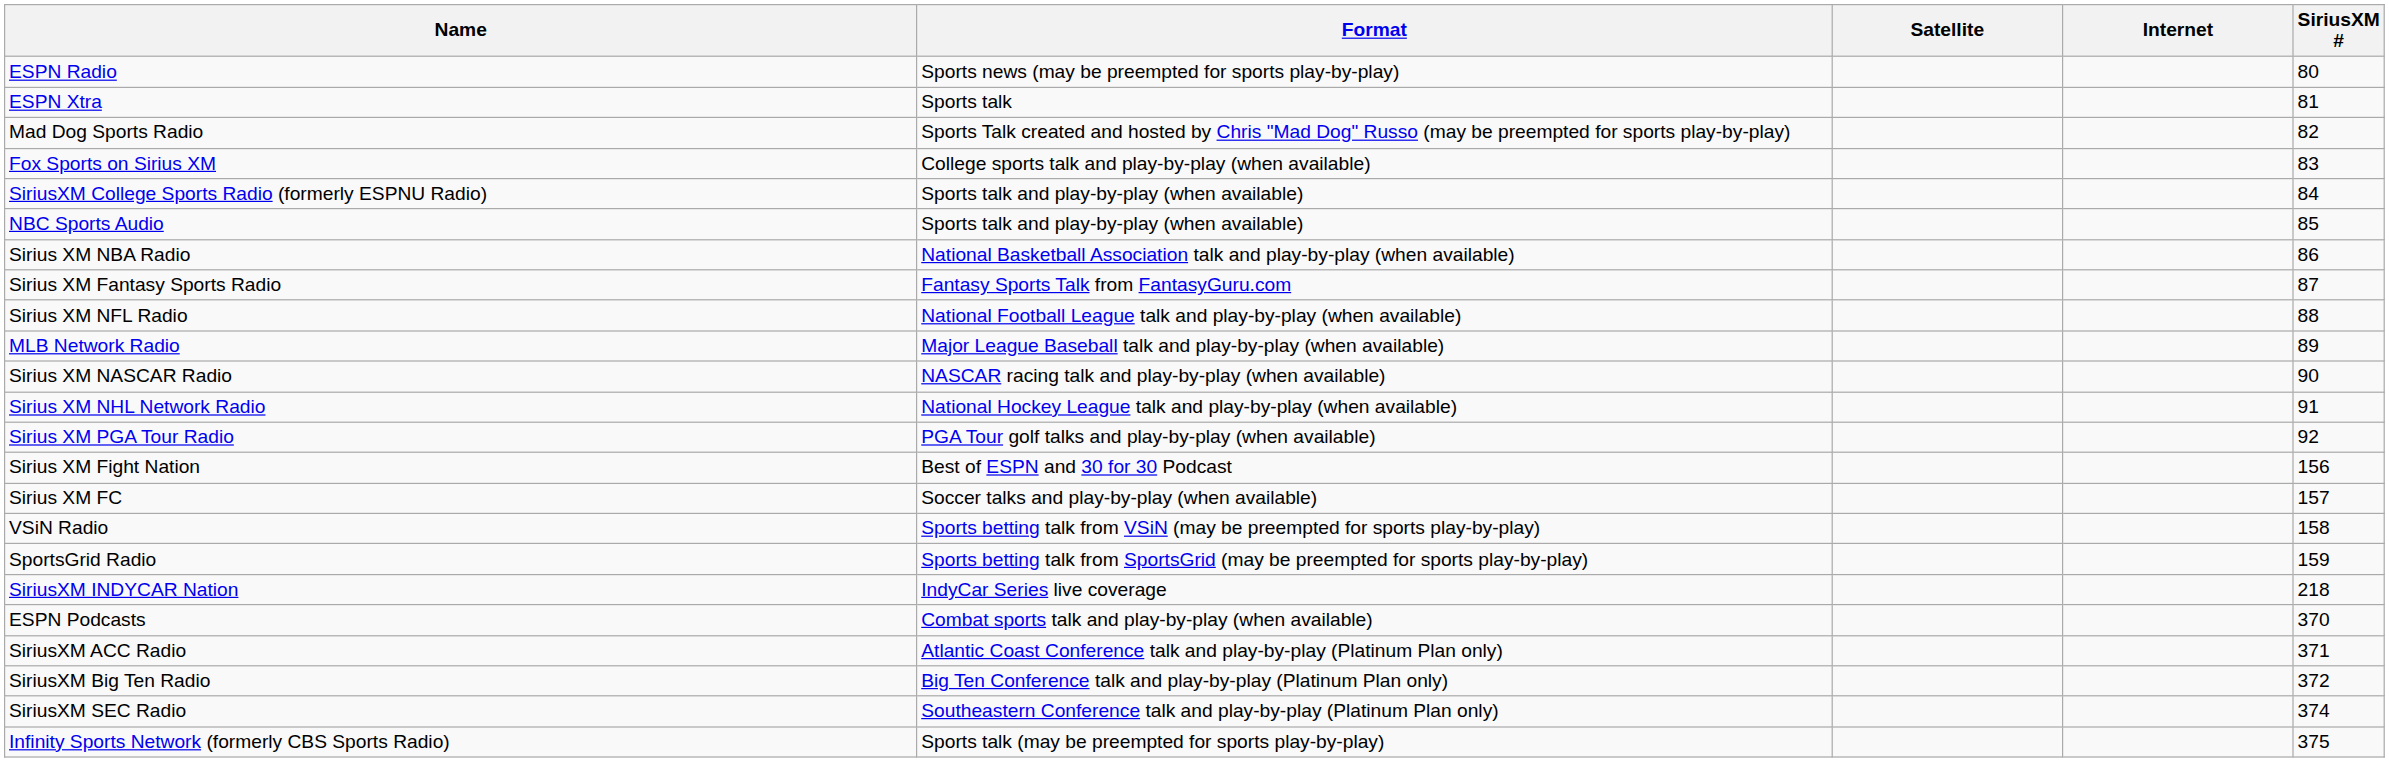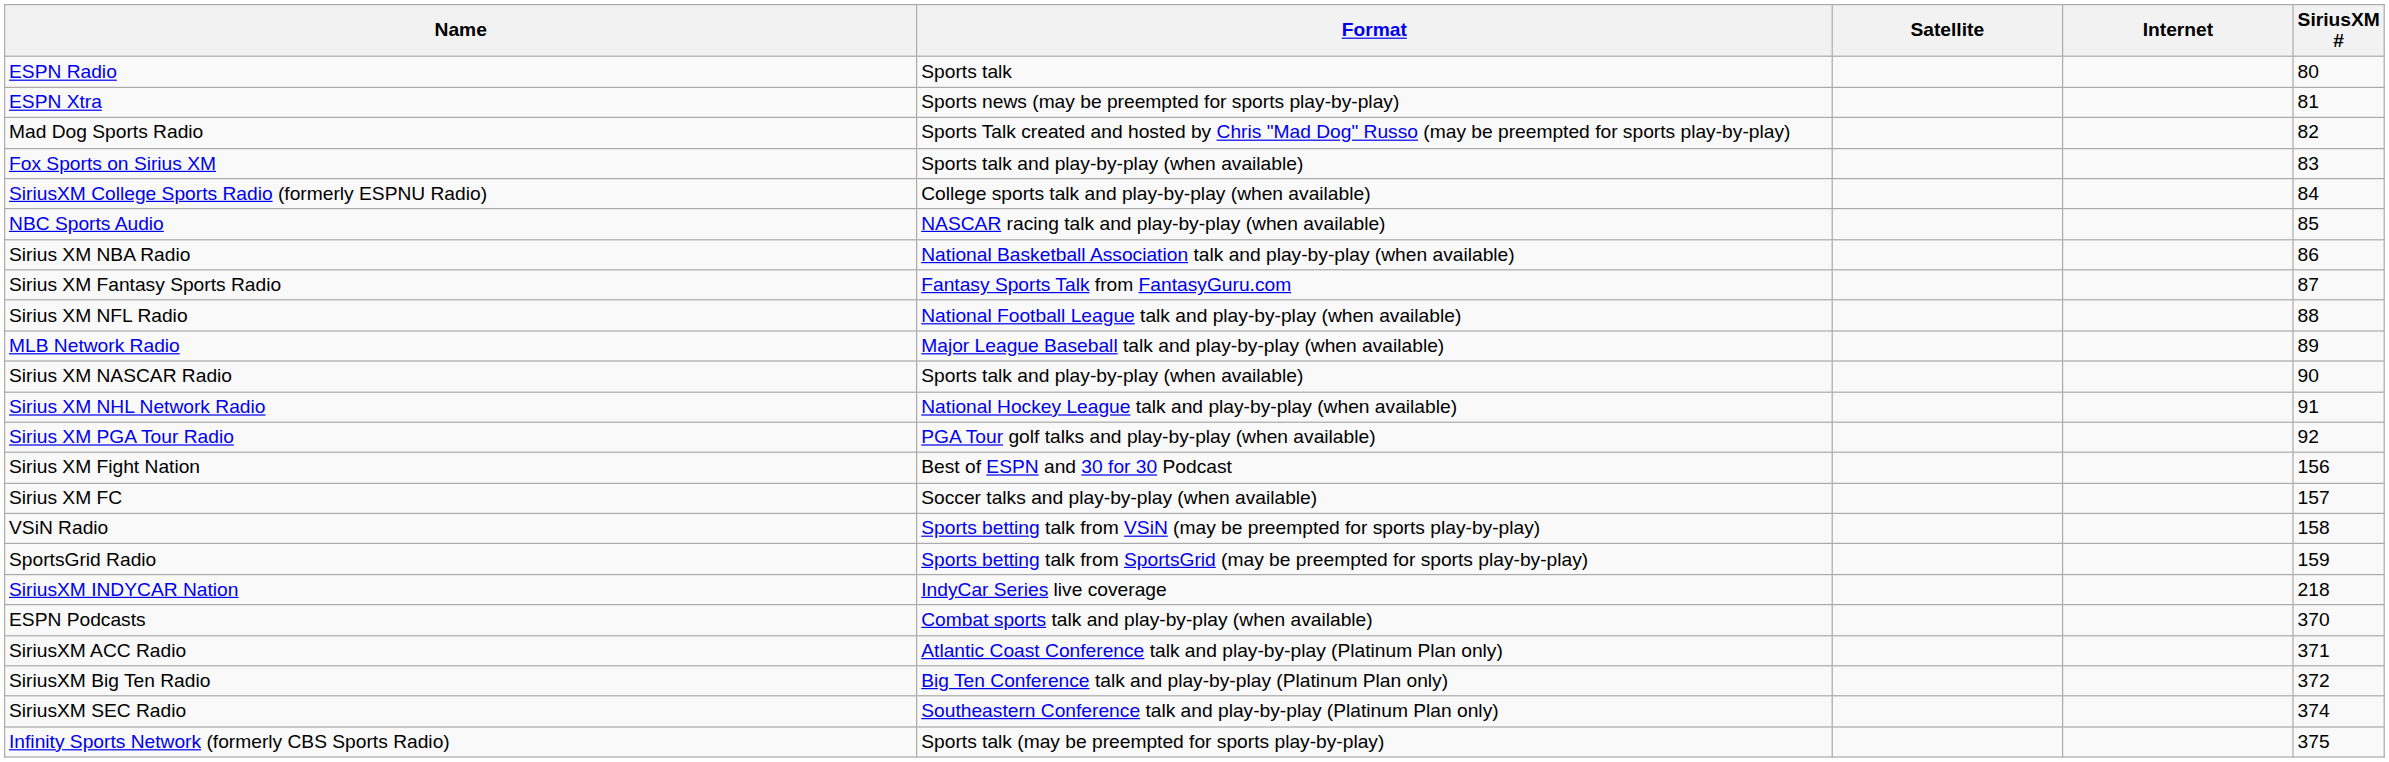ESPN Radio | Format: Sports news (may be preempted for sports play-by-play) -> Sports talk
ESPN Xtra | Format: Sports talk -> Sports news (may be preempted for sports play-by-play)
Fox Sports on Sirius XM | Format: College sports talk and play-by-play (when available) -> Sports talk and play-by-play (when available)
SiriusXM College Sports Radio (formerly ESPNU Radio) | Format: Sports talk and play-by-play (when available) -> College sports talk and play-by-play (when available)
NBC Sports Audio | Format: Sports talk and play-by-play (when available) -> NASCAR racing talk and play-by-play (when available)
Sirius XM NASCAR Radio | Format: NASCAR racing talk and play-by-play (when available) -> Sports talk and play-by-play (when available)
